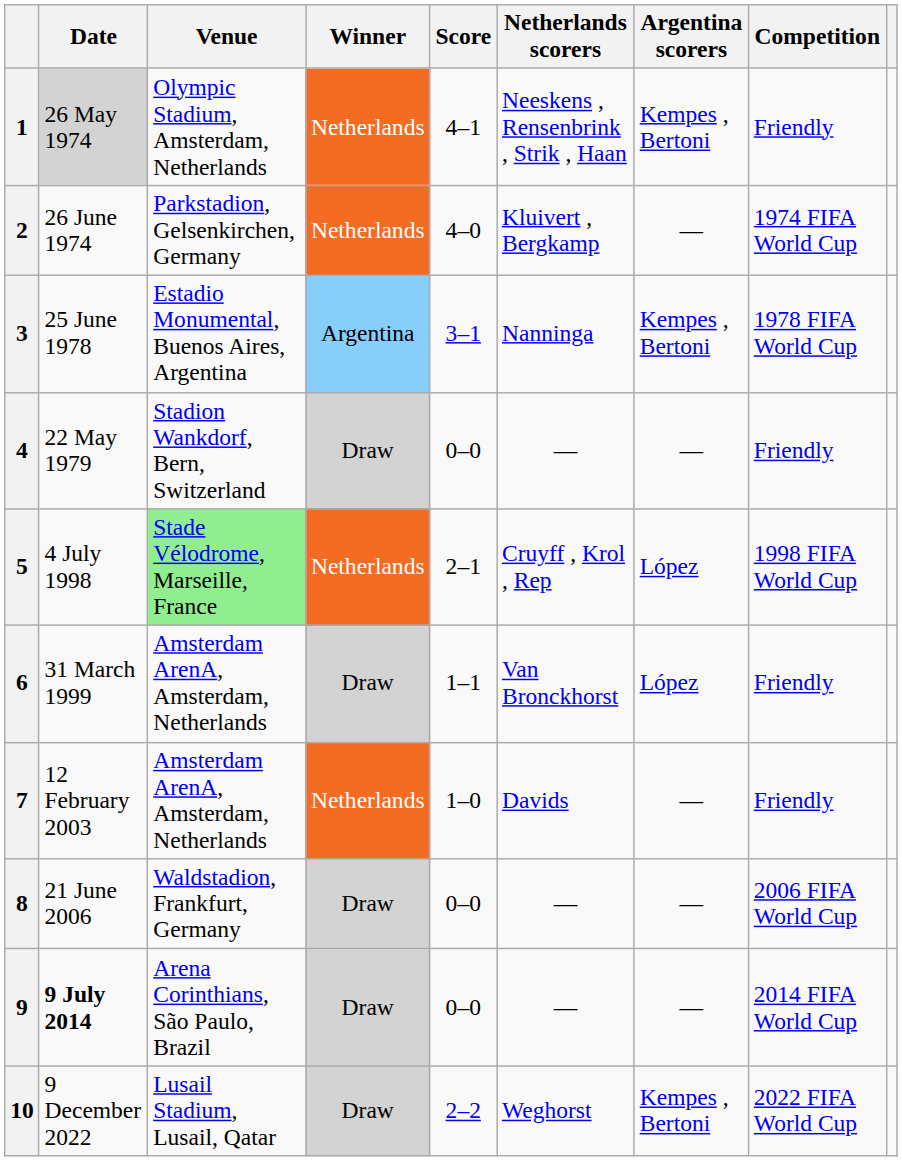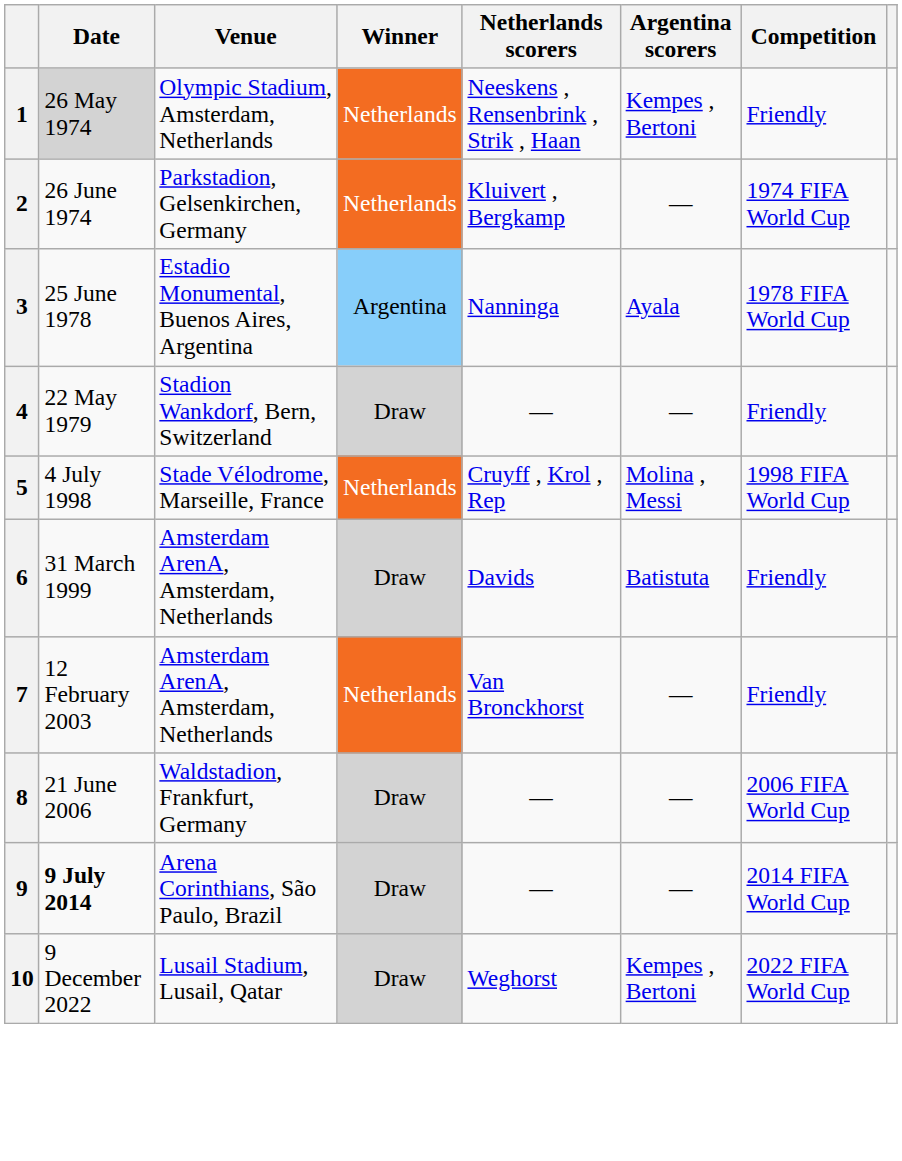- column: Score | 4–1 | 4–0 | 3–1 | 0–0 | 2–1 | 1–1 | 1–0 | 0–0 | 0–0 | 2–2
3 | Argentina scorers: Kempes , Bertoni -> Ayala
5 | Venue: lightgreen background -> no background
5 | Argentina scorers: López -> Molina , Messi
6 | Netherlands scorers: Van Bronckhorst -> Davids
6 | Argentina scorers: López -> Batistuta
7 | Netherlands scorers: Davids -> Van Bronckhorst
